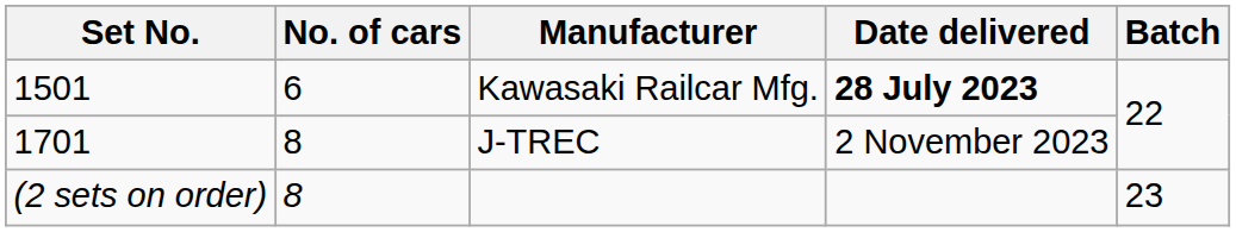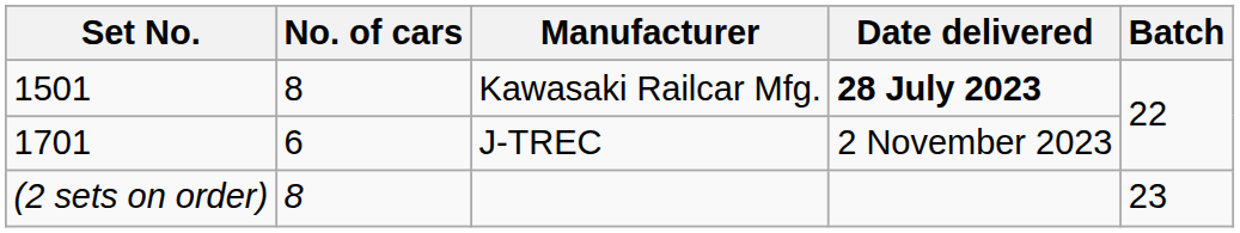Kawasaki Railcar Mfg. | No. of cars: 6 -> 8
J-TREC | No. of cars: 8 -> 6
